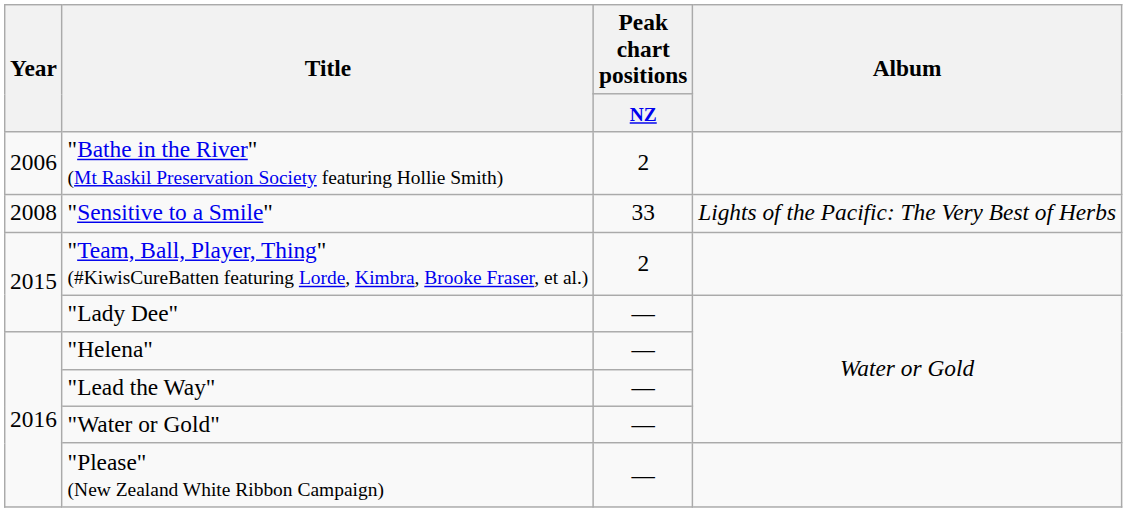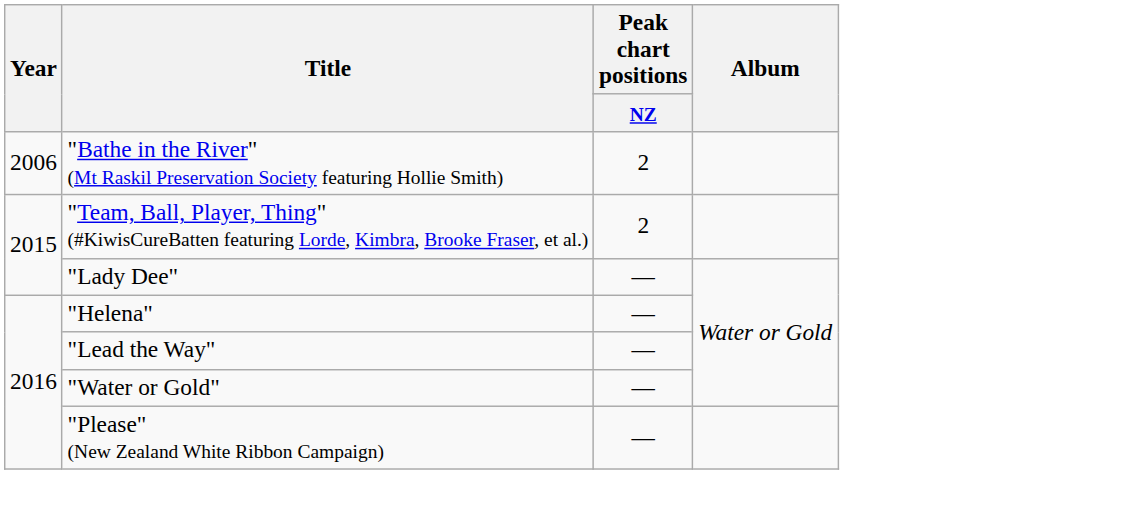- row: 2008 | "Sensitive to a Smile" | 33 | Lights of the Pacific: The Very Best of Herbs
